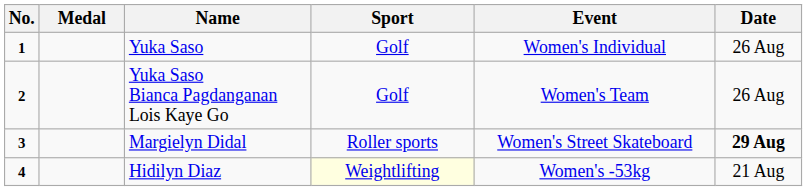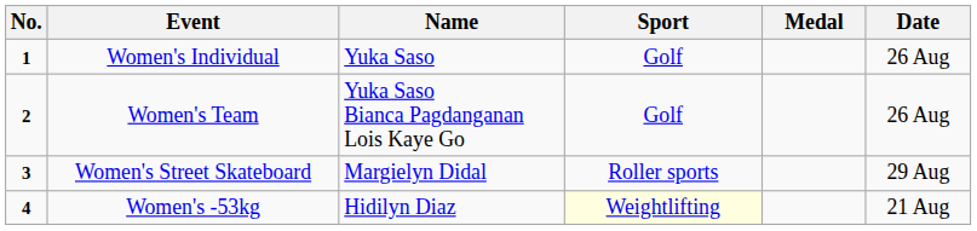columns swapped: Medal <-> Event
Margielyn Didal | Date: bold -> normal
